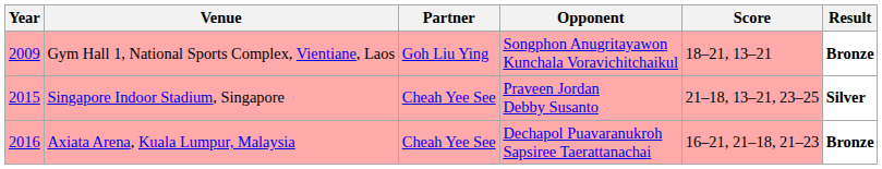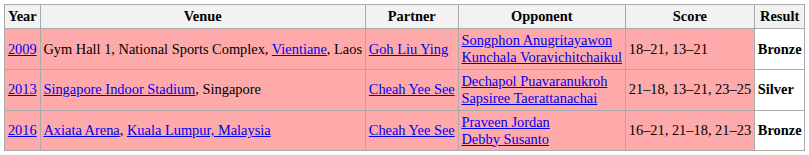Singapore Indoor Stadium, Singapore | Year: 2015 -> 2013
Singapore Indoor Stadium, Singapore | Opponent: Praveen Jordan Debby Susanto -> Dechapol Puavaranukroh Sapsiree Taerattanachai
Axiata Arena, Kuala Lumpur, Malaysia | Opponent: Dechapol Puavaranukroh Sapsiree Taerattanachai -> Praveen Jordan Debby Susanto
